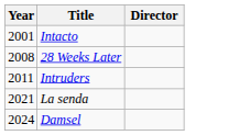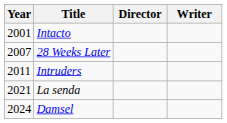+ column: Writer
28 Weeks Later | Year: 2008 -> 2007
